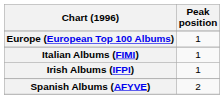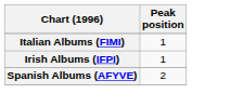- row: Europe (European Top 100 Albums) | 1
